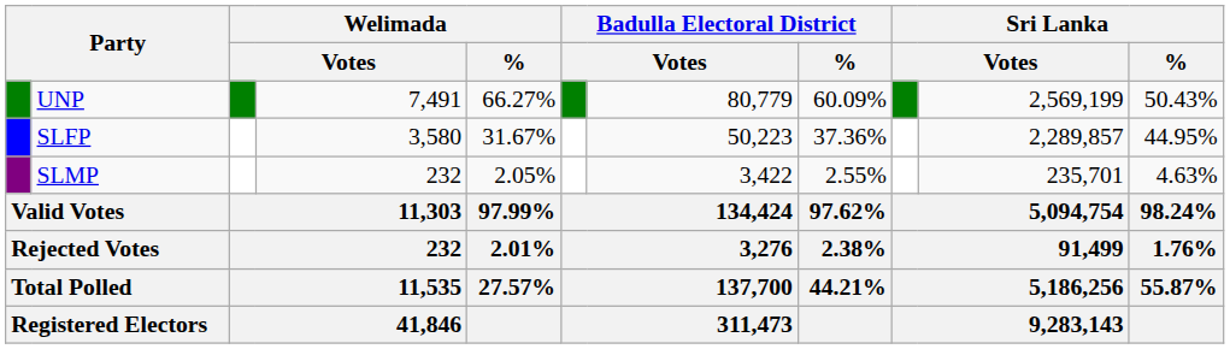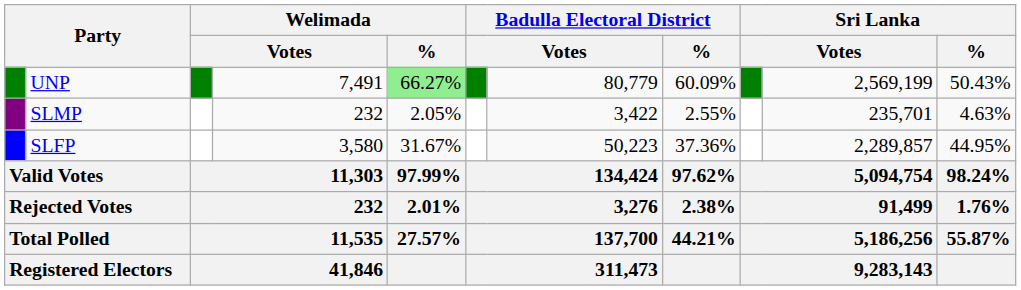UNP | Welimada / %: no background -> lightgreen background
rows swapped: SLFP <-> SLMP
